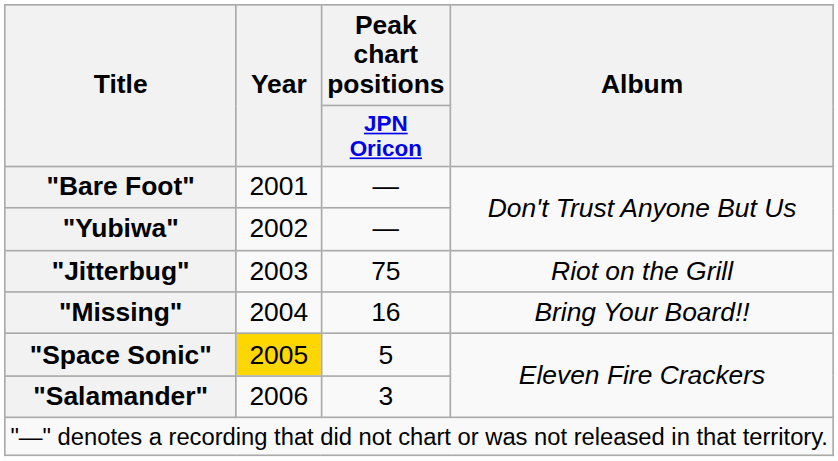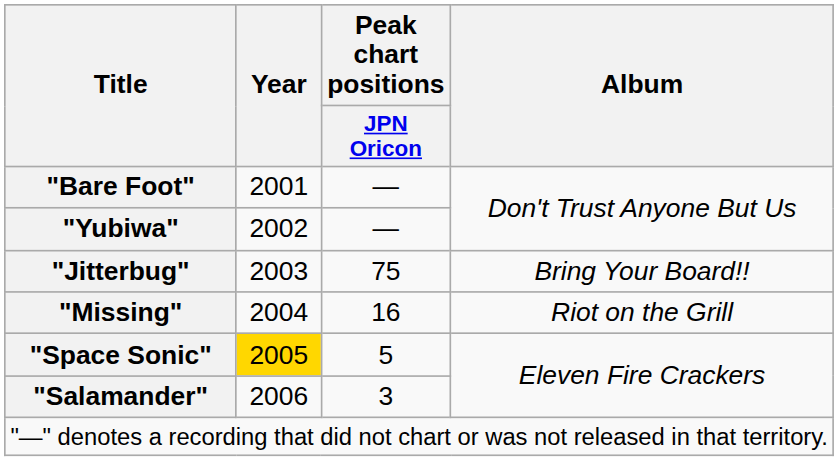"Jitterbug" | Album: Riot on the Grill -> Bring Your Board!!
"Missing" | Album: Bring Your Board!! -> Riot on the Grill
